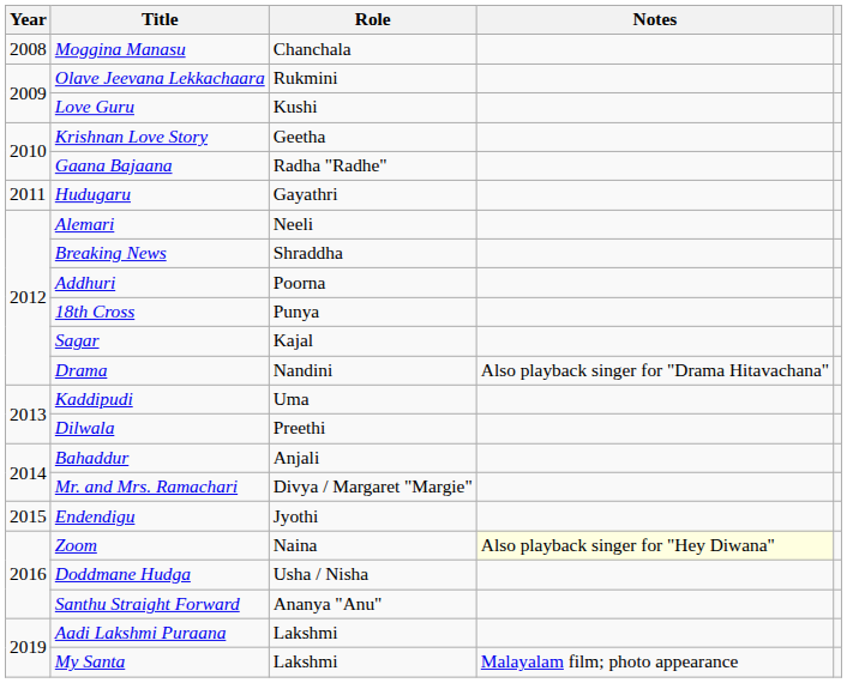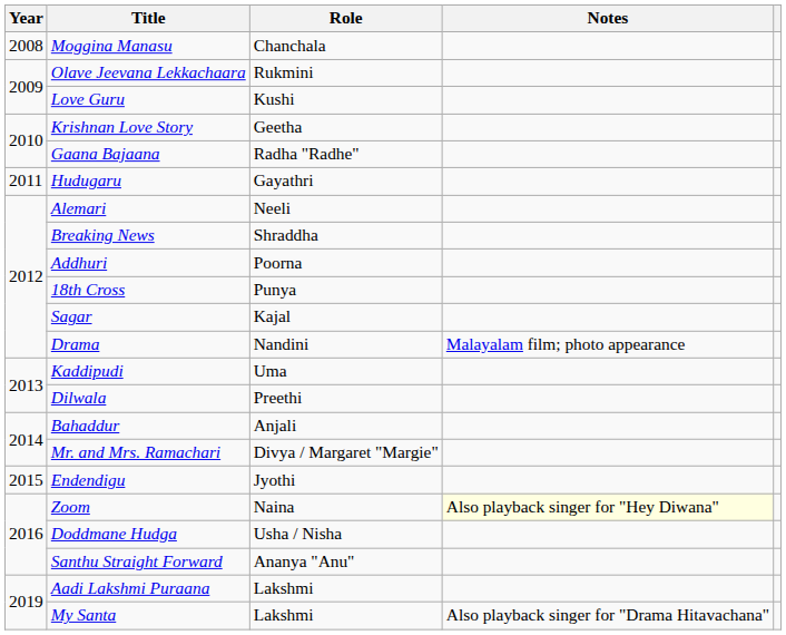Drama | Notes: Also playback singer for "Drama Hitavachana" -> Malayalam film; photo appearance
My Santa | Notes: Malayalam film; photo appearance -> Also playback singer for "Drama Hitavachana"
